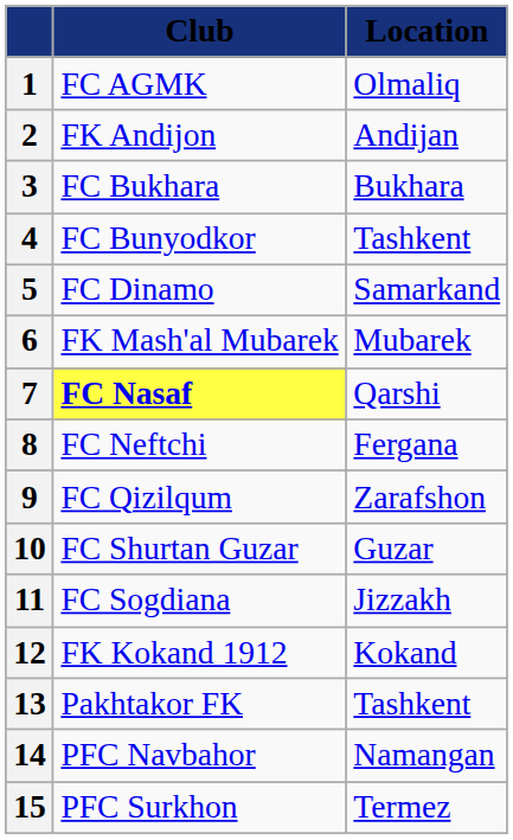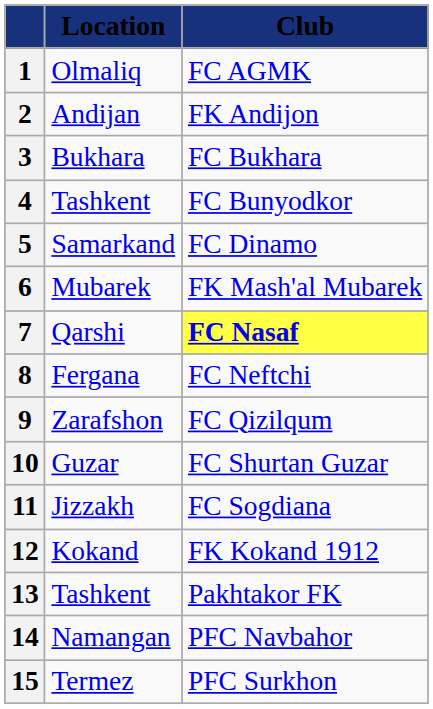columns swapped: Club <-> Location
